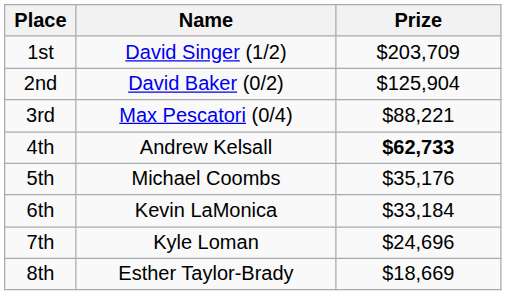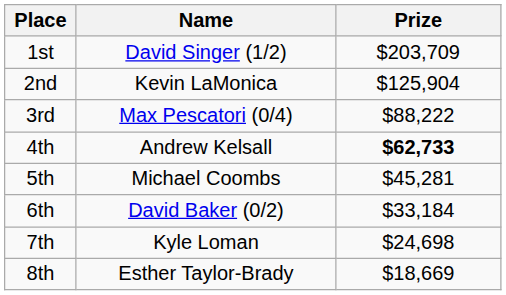2nd | Name: David Baker (0/2) -> Kevin LaMonica
3rd | Prize: $88,221 -> $88,222
5th | Prize: $35,176 -> $45,281
6th | Name: Kevin LaMonica -> David Baker (0/2)
7th | Prize: $24,696 -> $24,698
